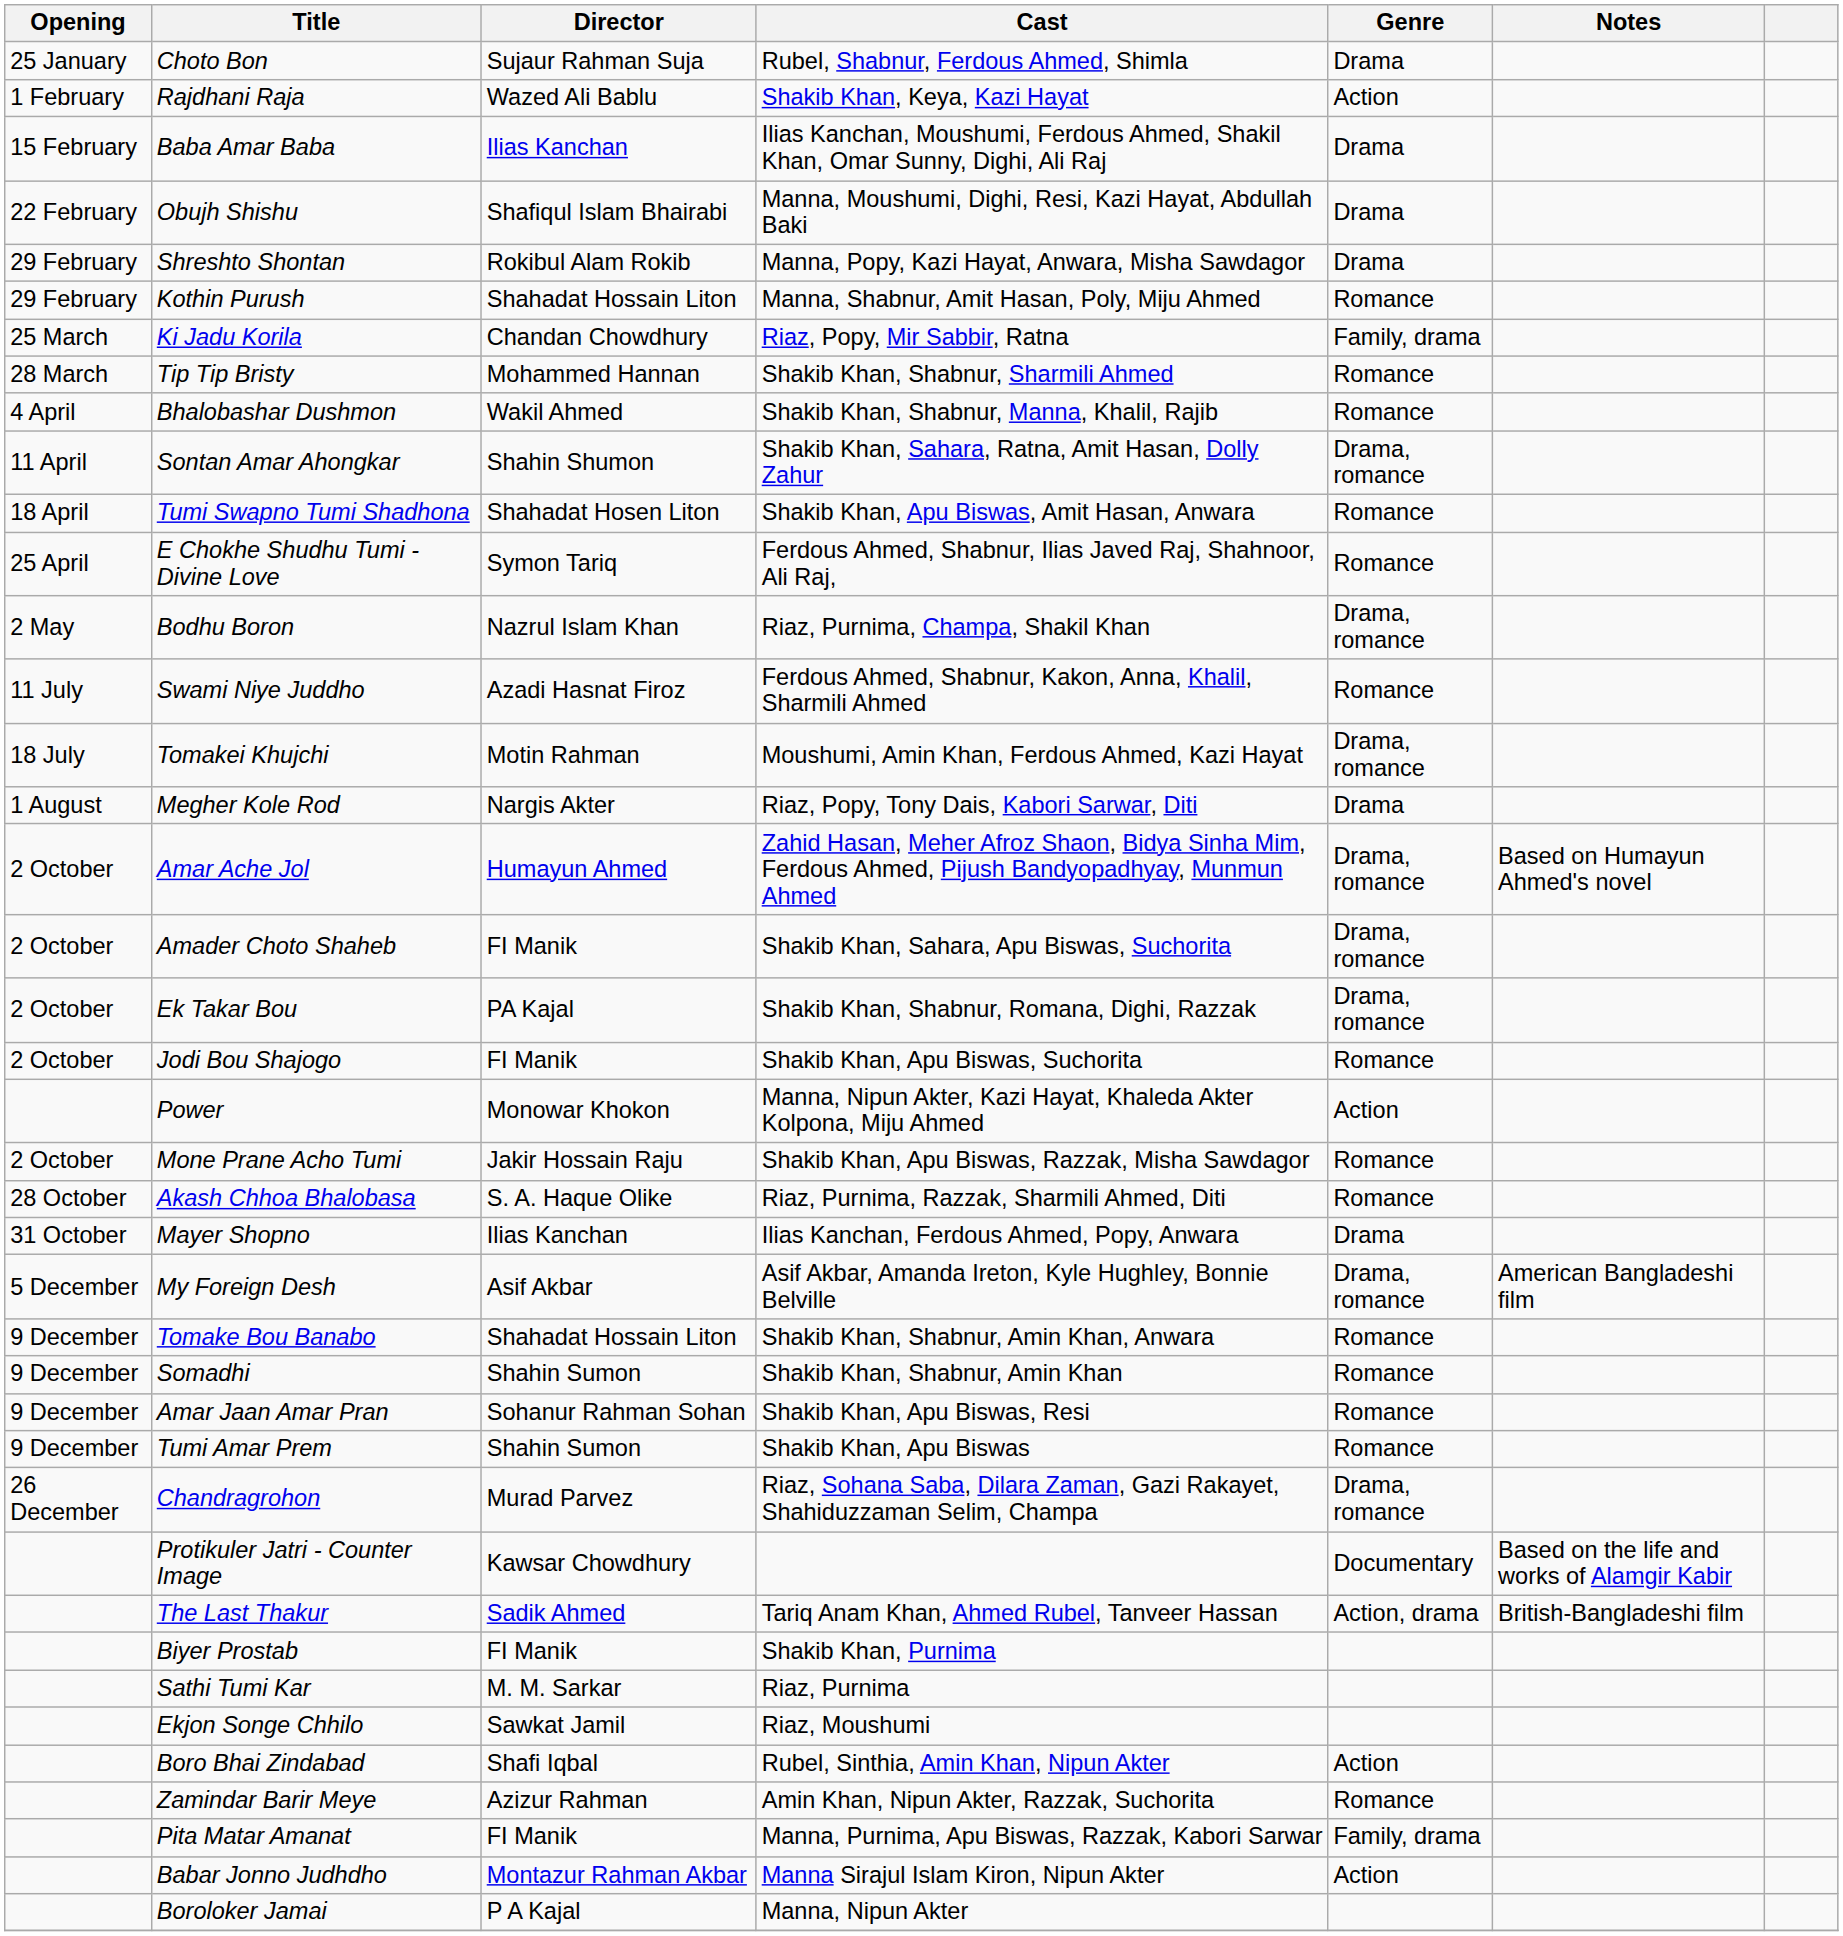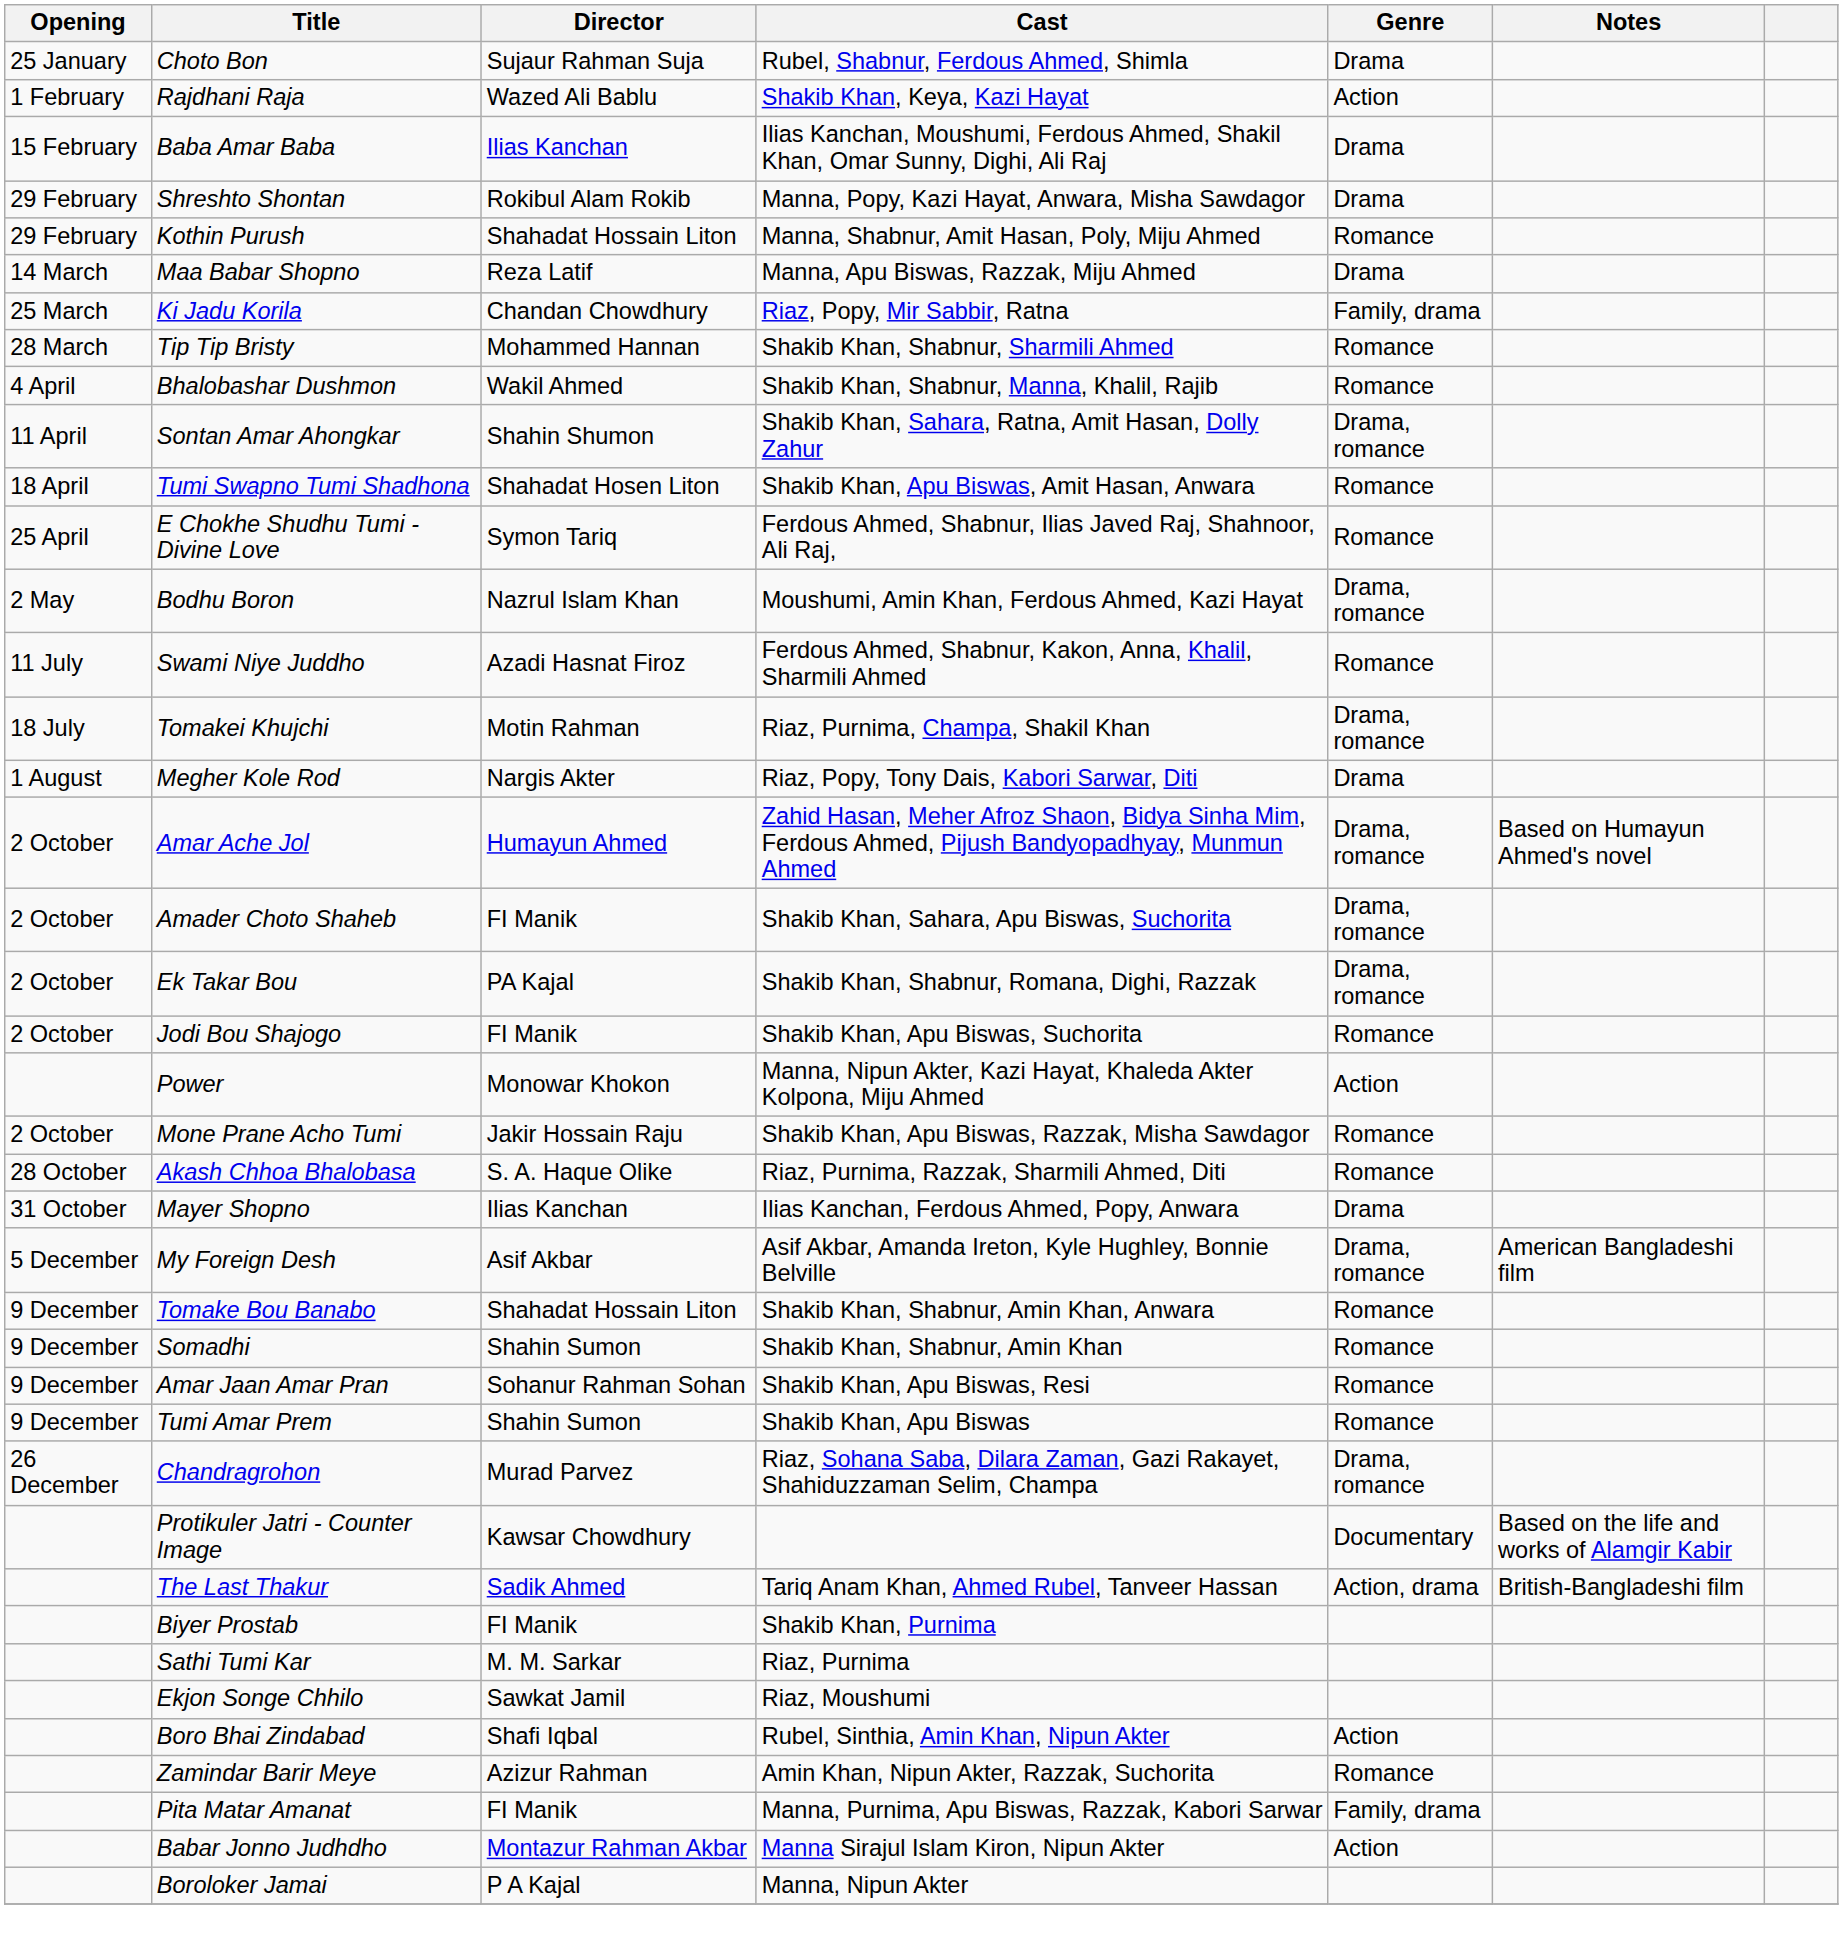- row: 22 February | Obujh Shishu | Shafiqul Islam Bhairabi | Manna, Moushumi, Dighi, Resi, Kazi Hayat, Abdullah Baki | Drama
+ row: 14 March | Maa Babar Shopno | Reza Latif | Manna, Apu Biswas, Razzak, Miju Ahmed | Drama
Bodhu Boron | Cast: Riaz, Purnima, Champa, Shakil Khan -> Moushumi, Amin Khan, Ferdous Ahmed, Kazi Hayat
Tomakei Khujchi | Cast: Moushumi, Amin Khan, Ferdous Ahmed, Kazi Hayat -> Riaz, Purnima, Champa, Shakil Khan
